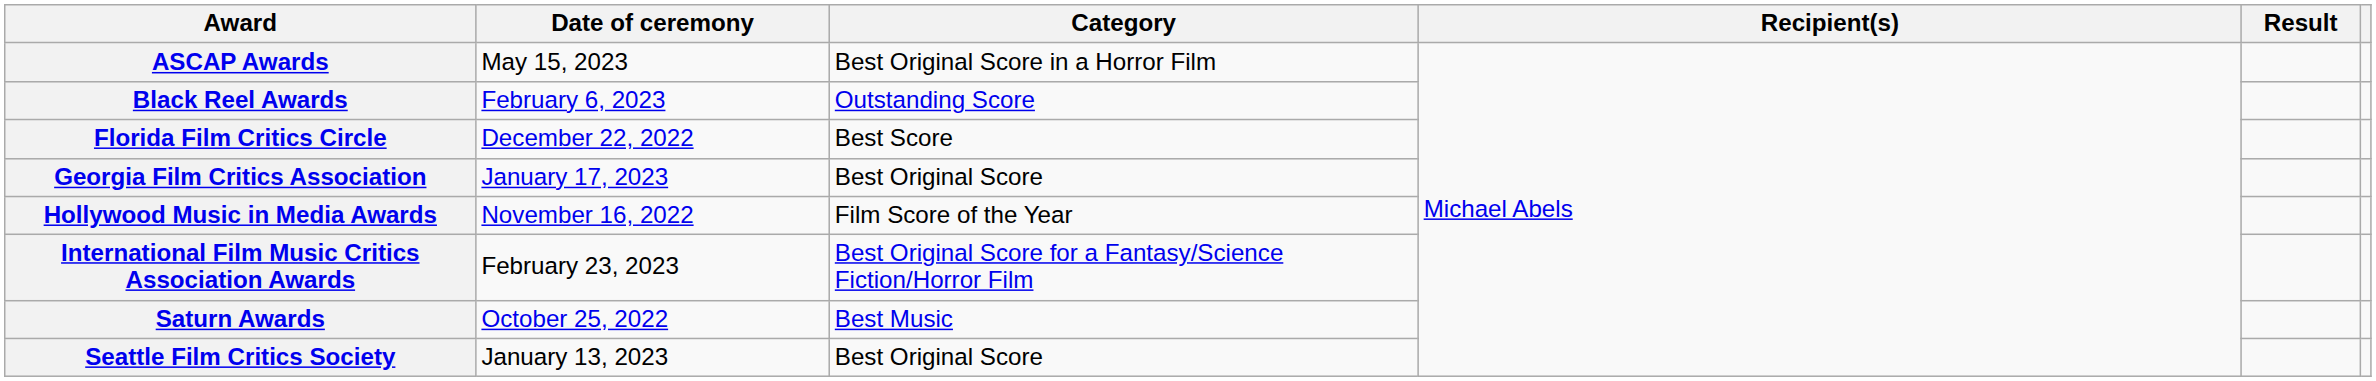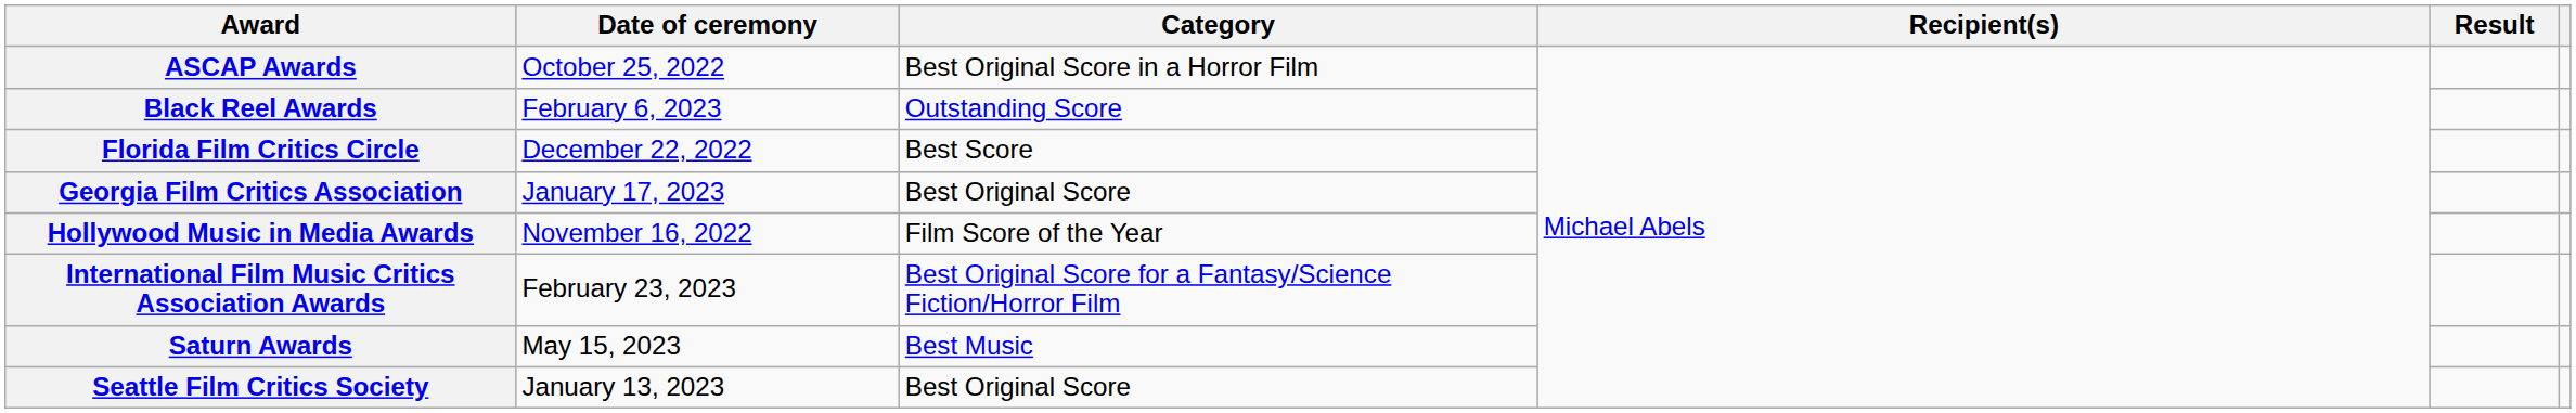ASCAP Awards | Date of ceremony: May 15, 2023 -> October 25, 2022
Saturn Awards | Date of ceremony: October 25, 2022 -> May 15, 2023
